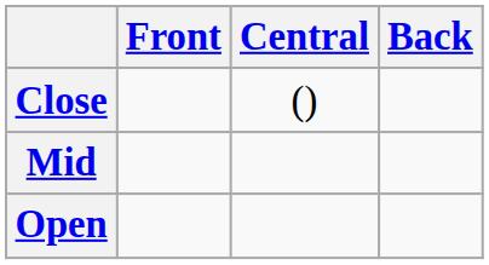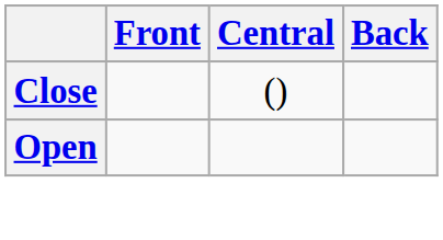- row: Mid
